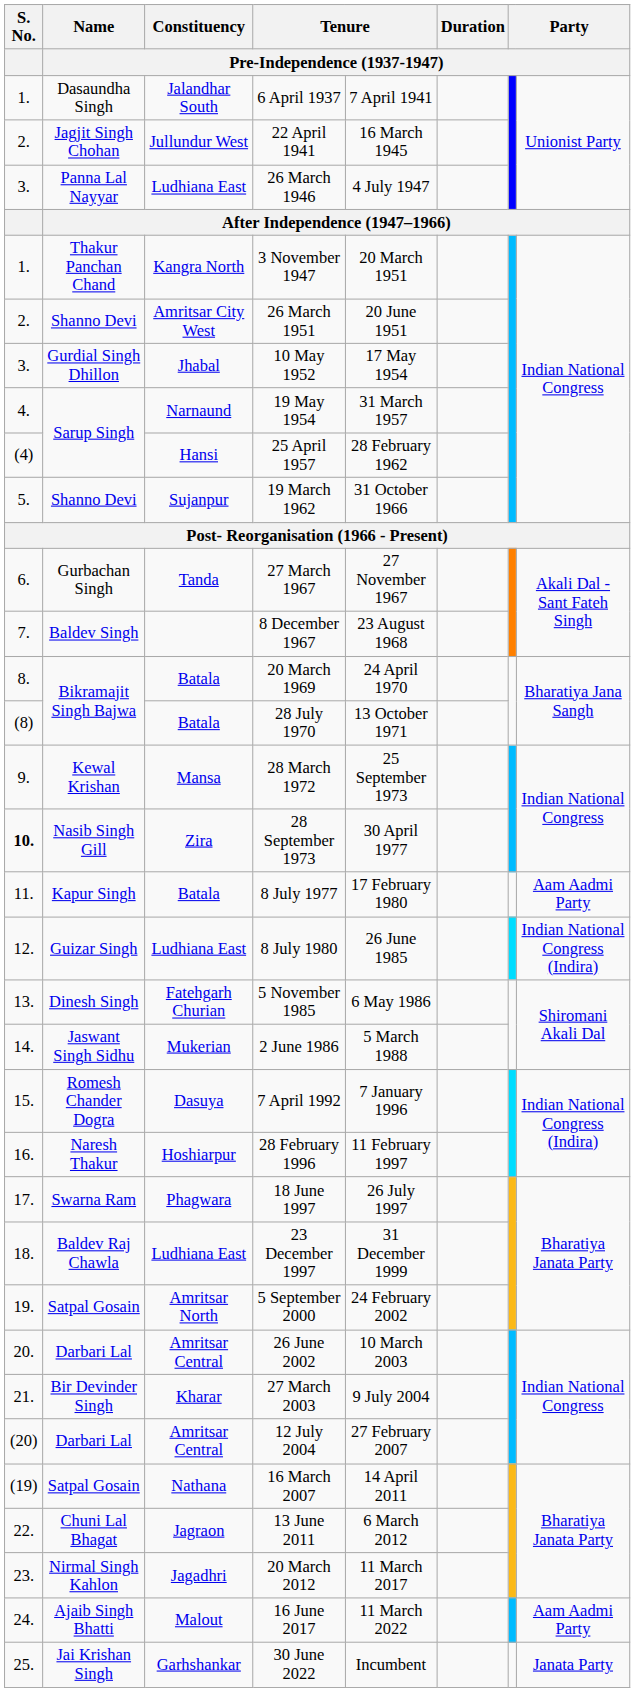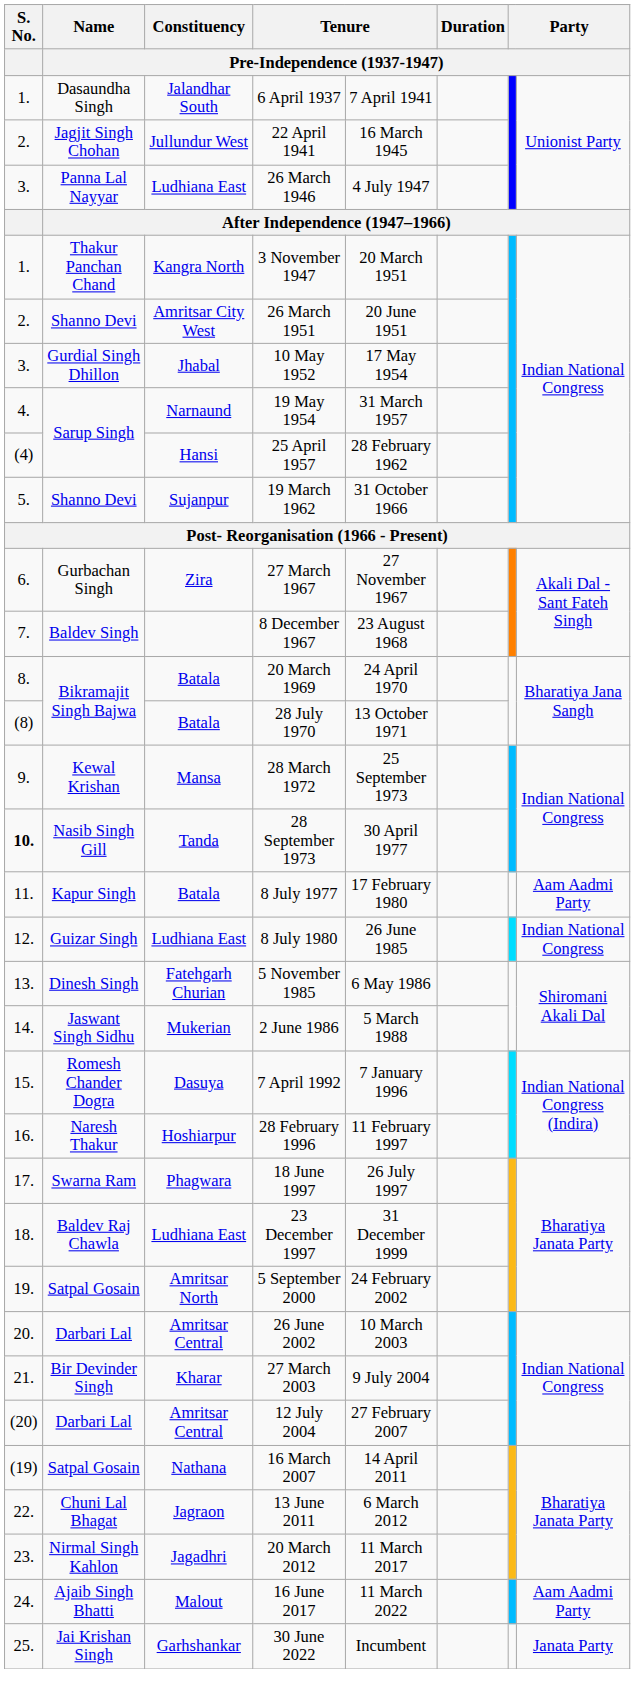27 March 1967 | Constituency / Pre-Independence (1937-1947): Tanda -> Zira
28 September 1973 | Constituency / Pre-Independence (1937-1947): Zira -> Tanda
8 July 1980 | column 8: Indian National Congress (Indira) -> Indian National Congress
